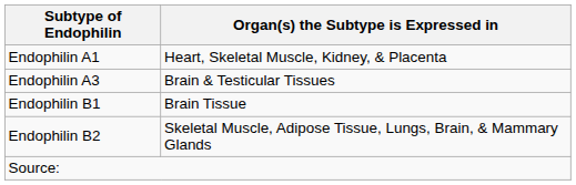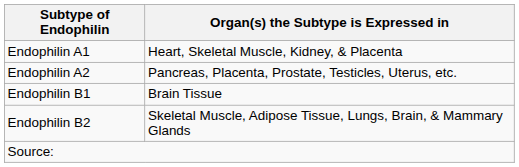+ row: Endophilin A2 | Pancreas, Placenta, Prostate, Testicles, Uterus, etc.
- row: Endophilin A3 | Brain & Testicular Tissues
